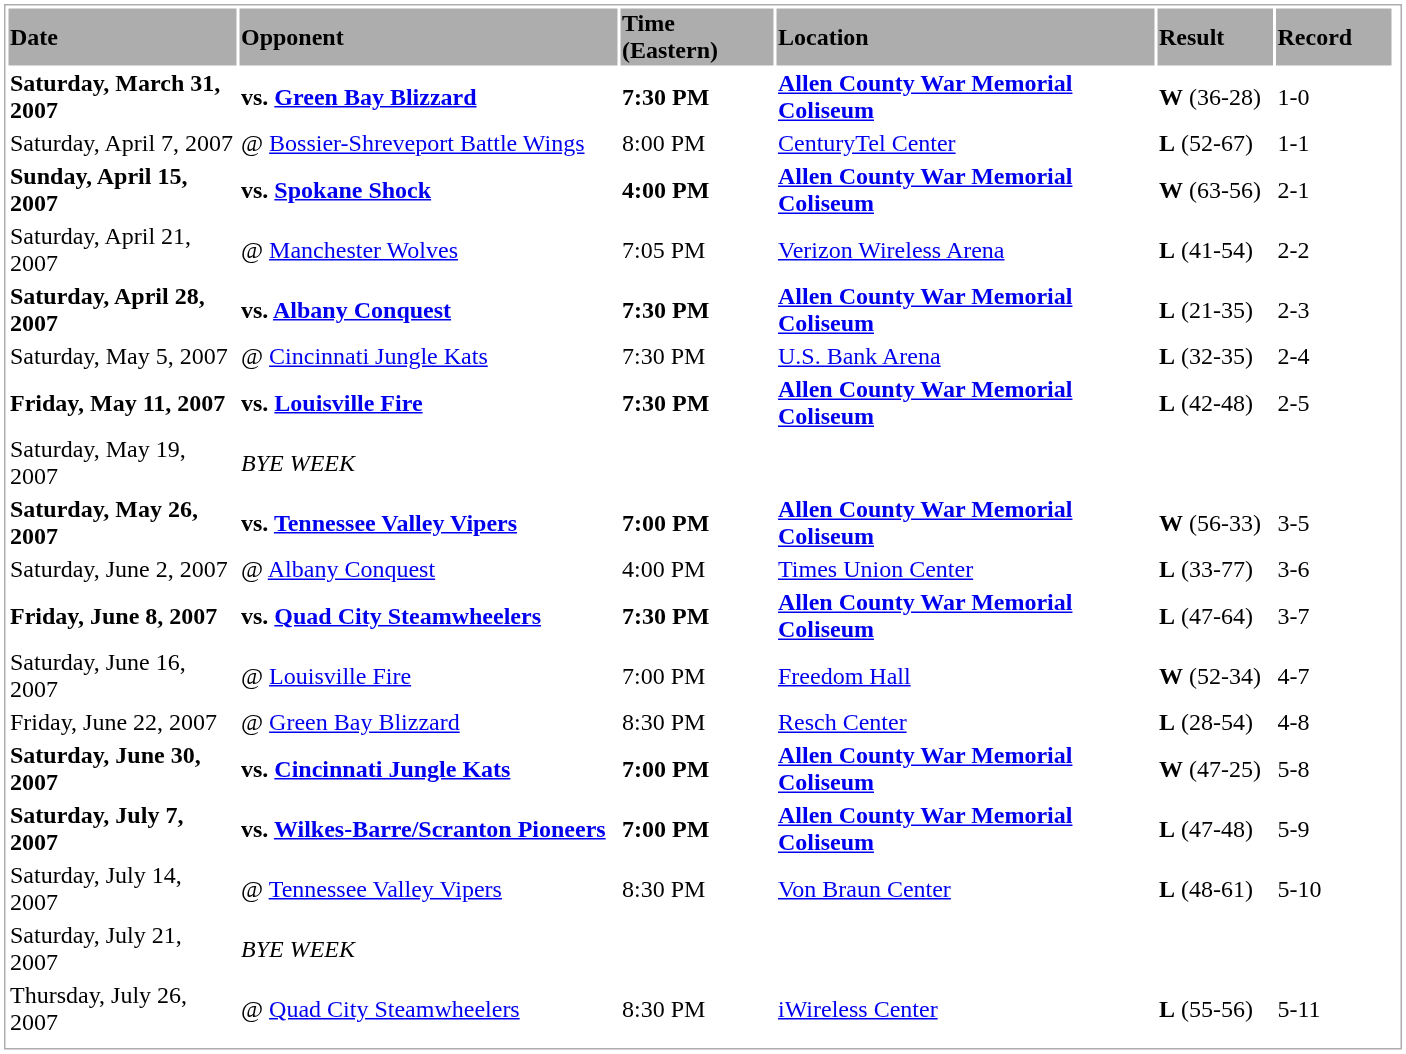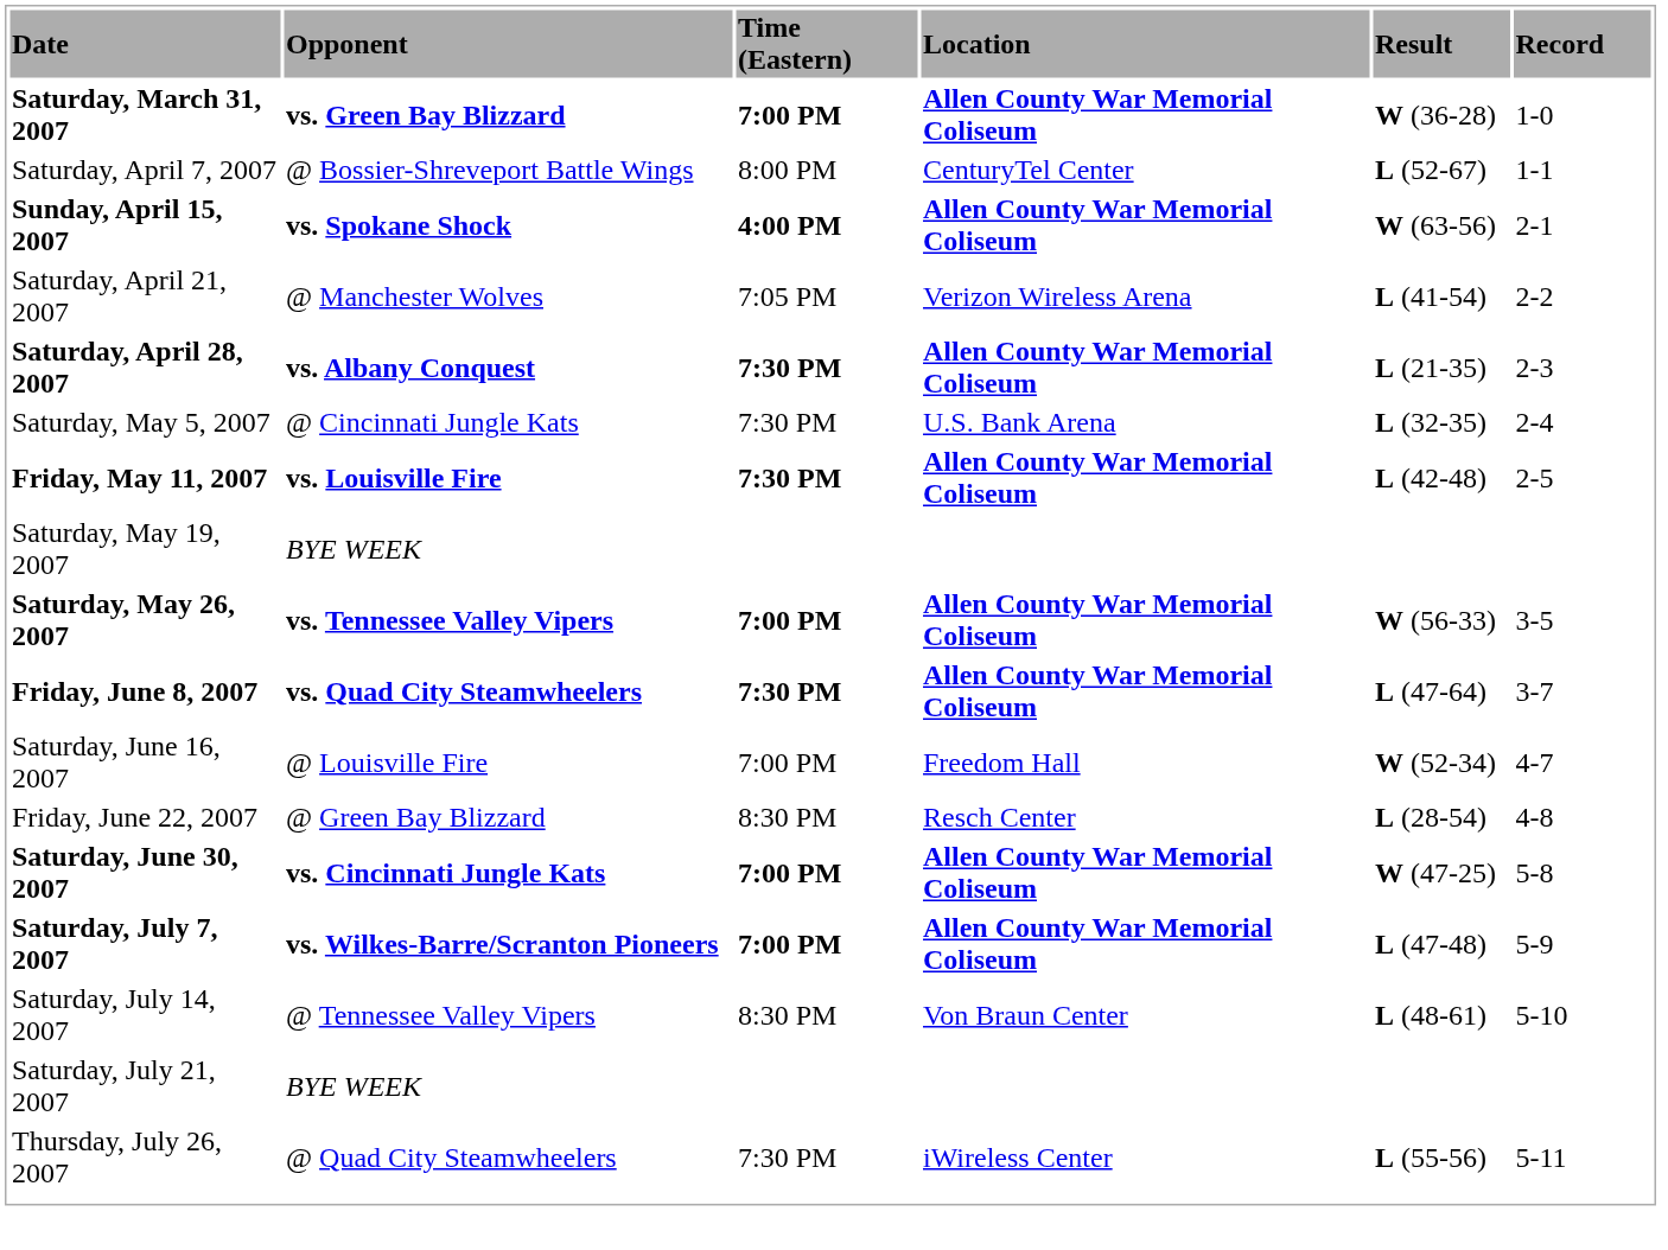Saturday, March 31, 2007 | Time (Eastern): 7:30 PM -> 7:00 PM
- row: Saturday, June 2, 2007 | @ Albany Conquest | 4:00 PM | Times Union Center | L (33-77) | 3-6
Thursday, July 26, 2007 | Time (Eastern): 8:30 PM -> 7:30 PM
